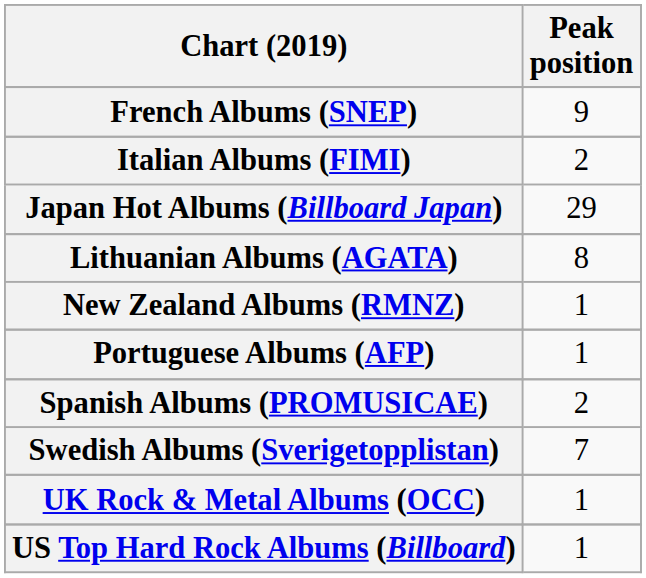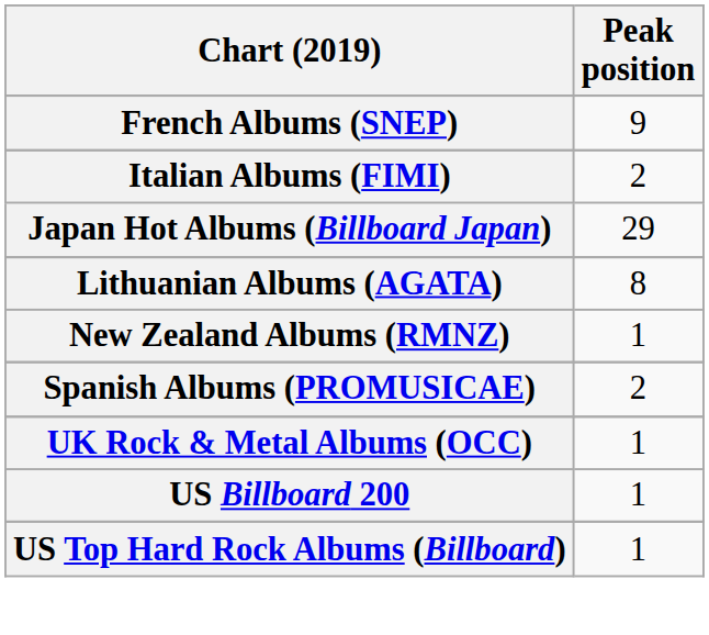- row: Portuguese Albums (AFP) | 1
- row: Swedish Albums (Sverigetopplistan) | 7
+ row: US Billboard 200 | 1
